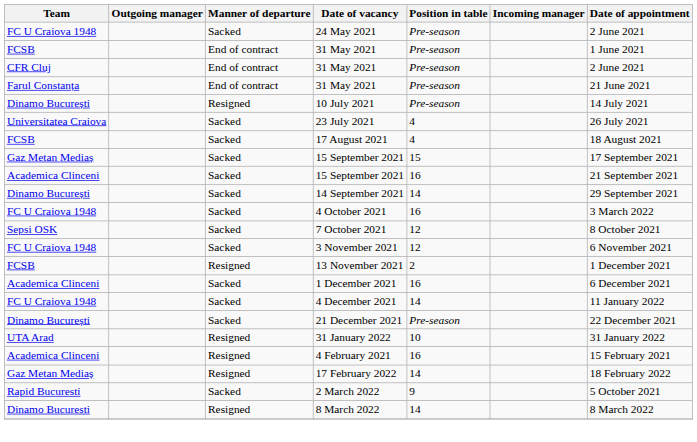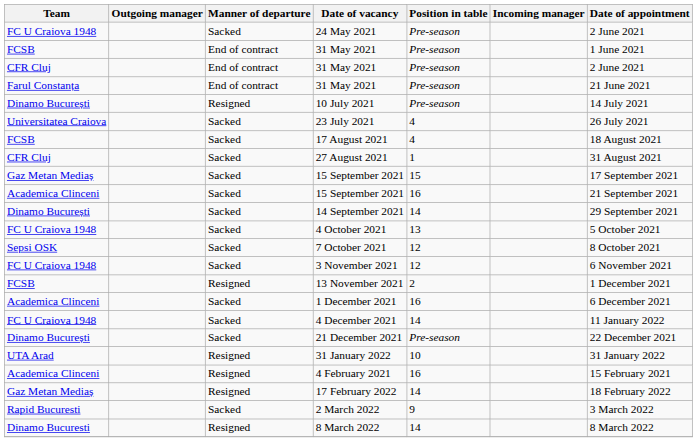+ row: CFR Cluj | Sacked | 27 August 2021 | 1 | 31 August 2021
4 October 2021 | Position in table: 16 -> 13
4 October 2021 | Date of appointment: 3 March 2022 -> 5 October 2021
2 March 2022 | Date of appointment: 5 October 2021 -> 3 March 2022
